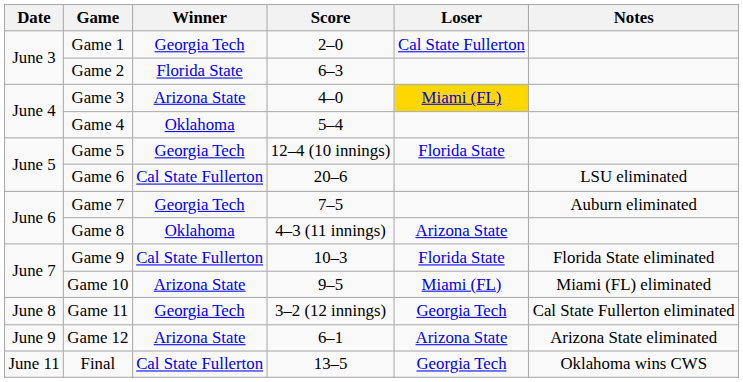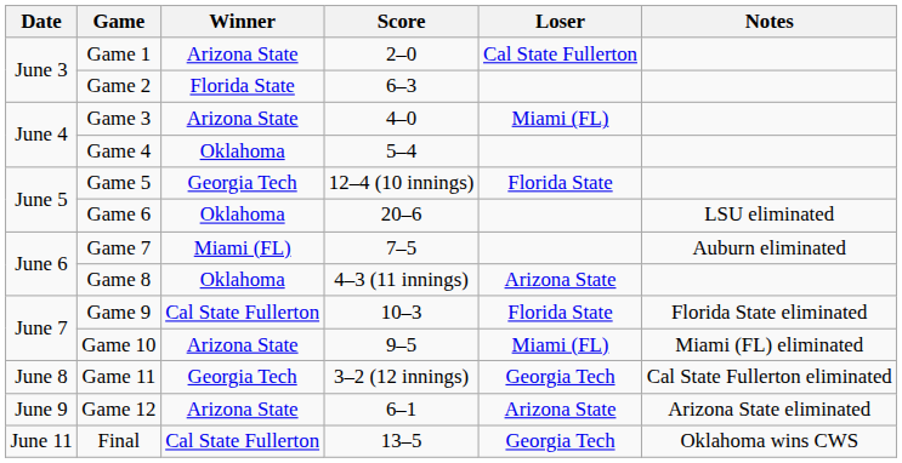Game 1 | Winner: Georgia Tech -> Arizona State
Game 3 | Loser: gold background -> no background
Game 6 | Winner: Cal State Fullerton -> Oklahoma
Game 7 | Winner: Georgia Tech -> Miami (FL)
